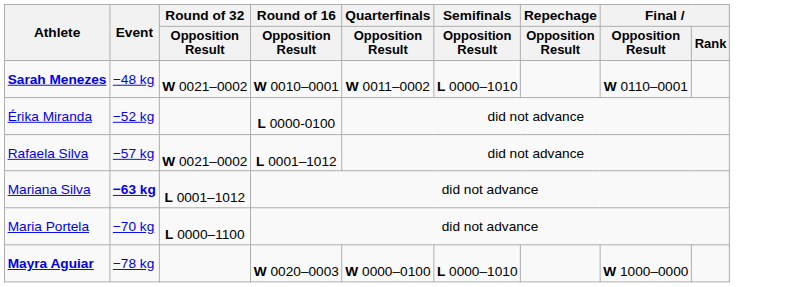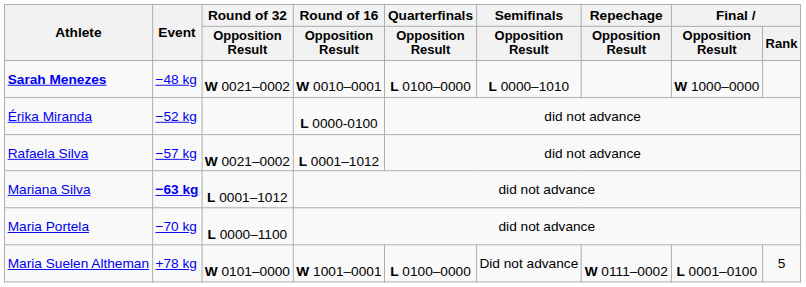Sarah Menezes | Quarterfinals / Opposition Result: W 0011–0002 -> L 0100–0000
Sarah Menezes | Final / Opposition Result: W 0110–0001 -> W 1000–0000
- row: Mayra Aguiar | −78 kg | W 0020–0003 | W 0000–0100 | L 0000–1010 | W 1000–0000
+ row: Maria Suelen Altheman | +78 kg | W 0101–0000 | W 1001–0001 | L 0100–0000 | Did not advance | W 0111–0002 | L 0001–0100 | 5
